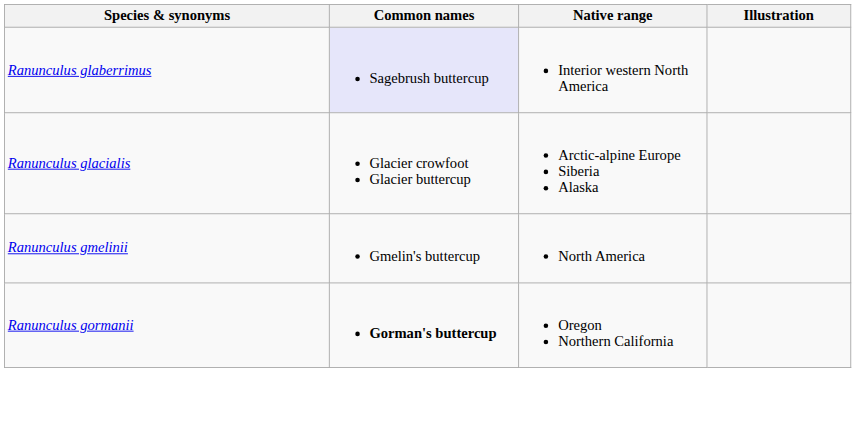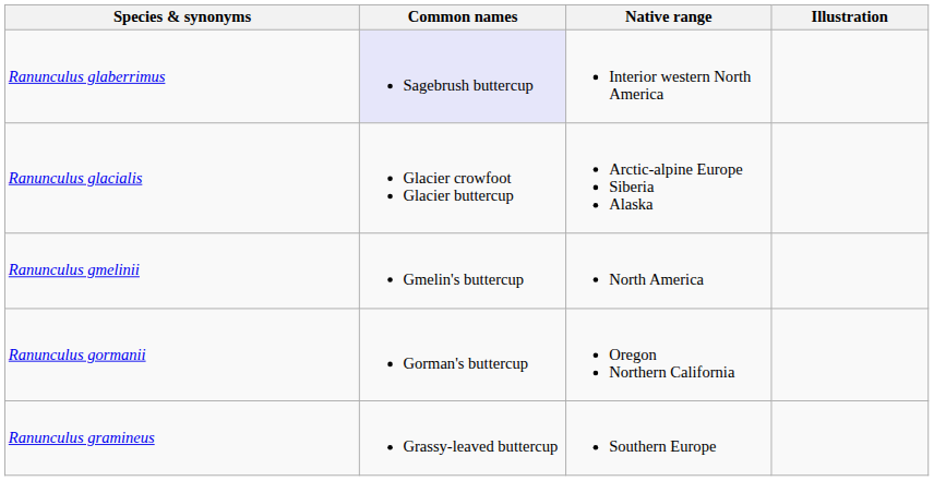Ranunculus gormanii | Common names: bold -> normal
+ row: Ranunculus gramineus | Grassy-leaved buttercup | Southern Europe
